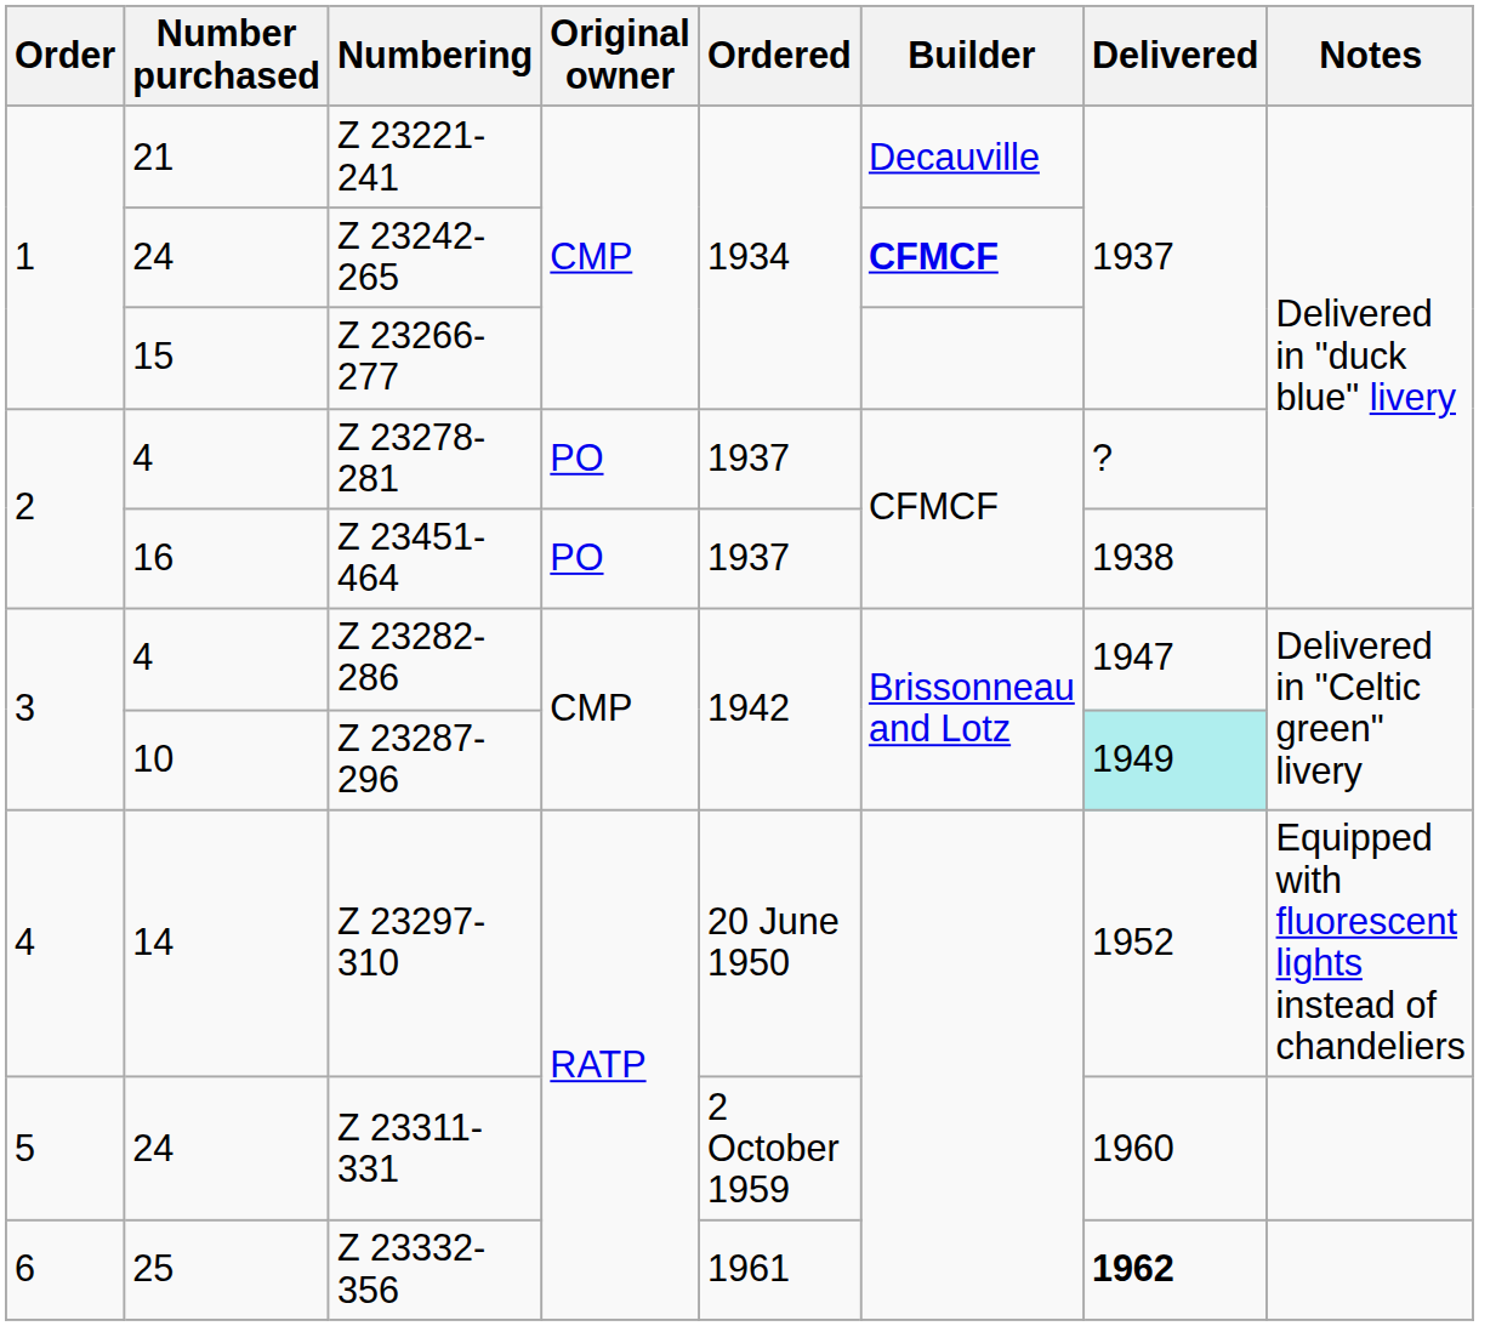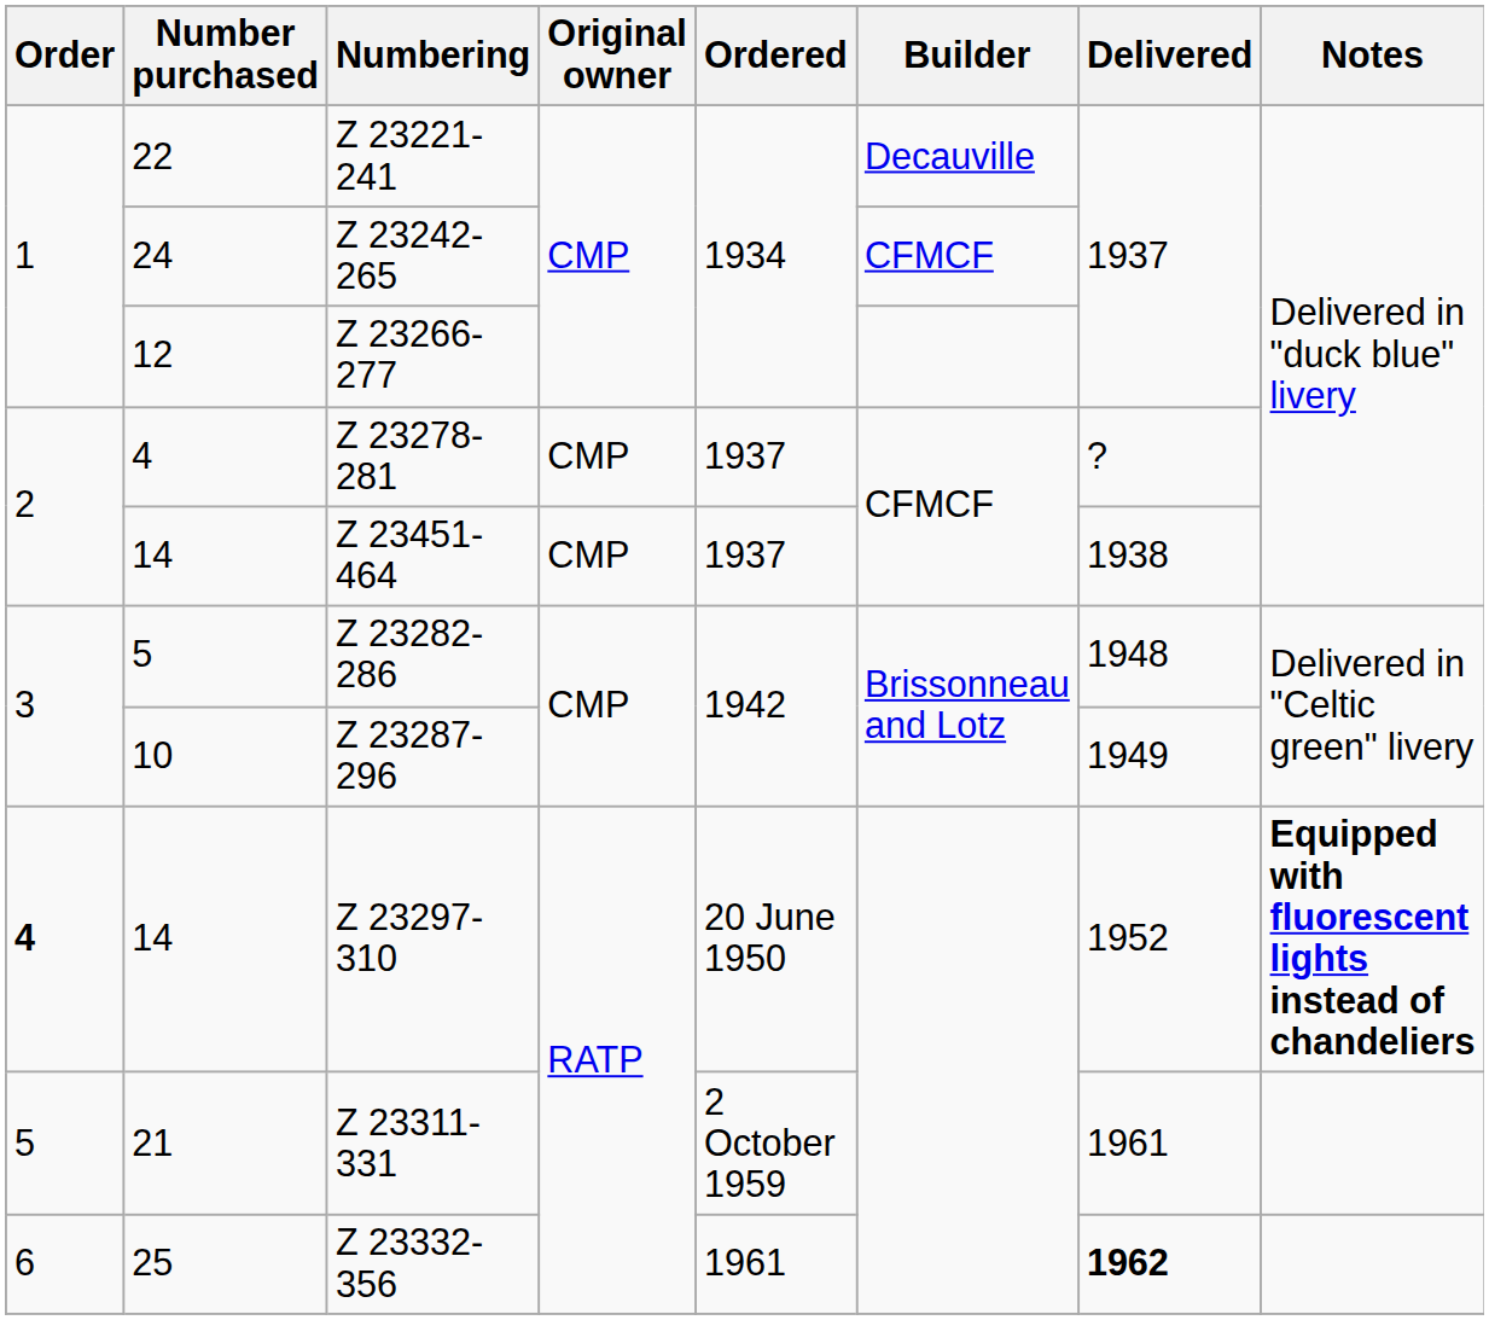Z 23221-241 | Number purchased: 21 -> 22
Z 23242-265 | Builder: bold -> normal
Z 23266-277 | Number purchased: 15 -> 12
Z 23278-281 | Original owner: PO -> CMP
Z 23451-464 | Number purchased: 16 -> 14
Z 23451-464 | Original owner: PO -> CMP
Z 23282-286 | Number purchased: 4 -> 5
Z 23282-286 | Delivered: 1947 -> 1948
Z 23287-296 | Delivered: paleturquoise background -> no background
Z 23297-310 | Order: normal -> bold
Z 23297-310 | Notes: normal -> bold
Z 23311-331 | Number purchased: 24 -> 21
Z 23311-331 | Delivered: 1960 -> 1961
